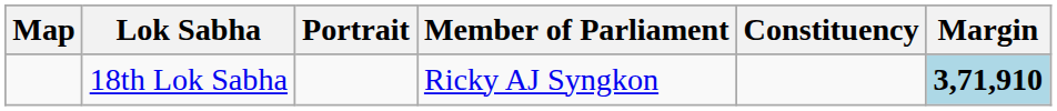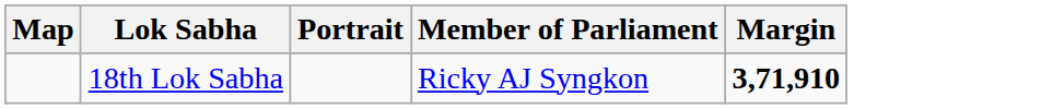- column: Constituency
18th Lok Sabha | Margin: lightblue background -> no background
